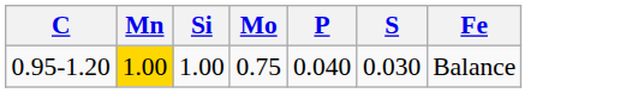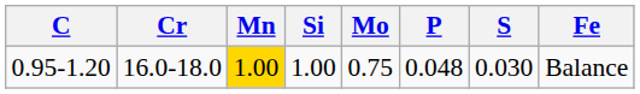+ column: Cr | 16.0-18.0
0.95-1.20 | P: 0.040 -> 0.048
